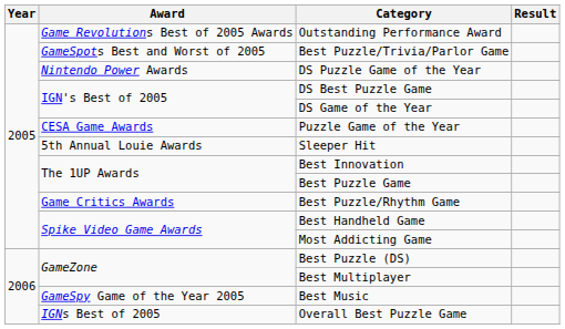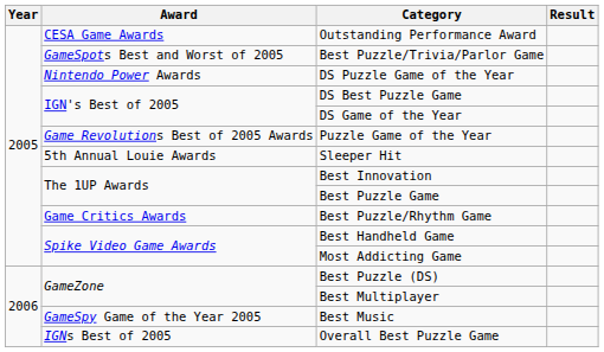Outstanding Performance Award | Award: Game Revolutions Best of 2005 Awards -> CESA Game Awards
Puzzle Game of the Year | Award: CESA Game Awards -> Game Revolutions Best of 2005 Awards
